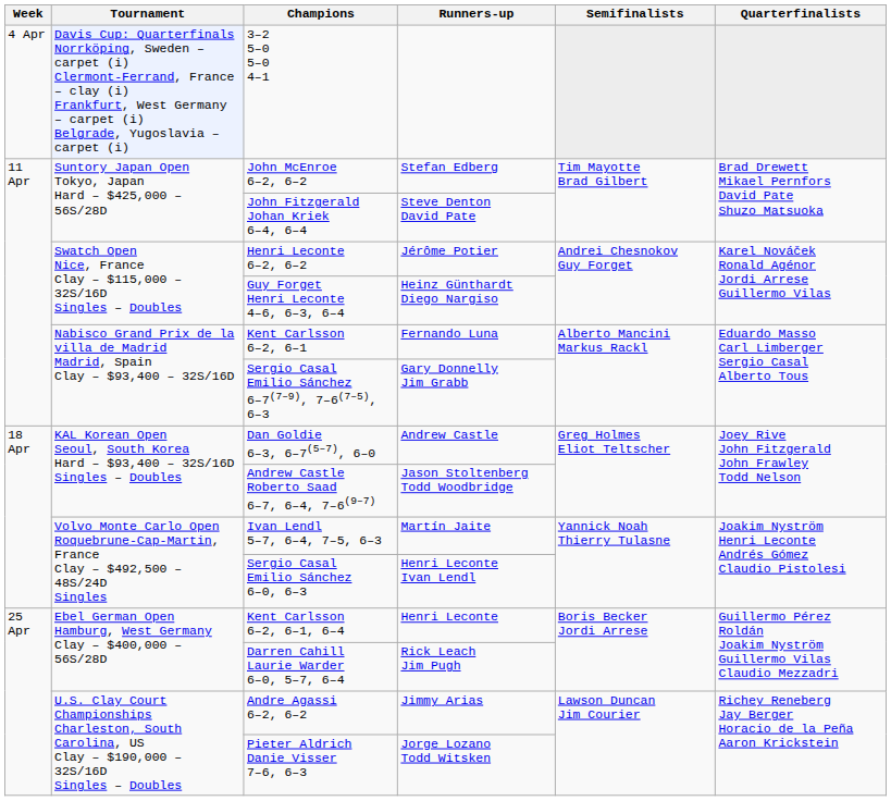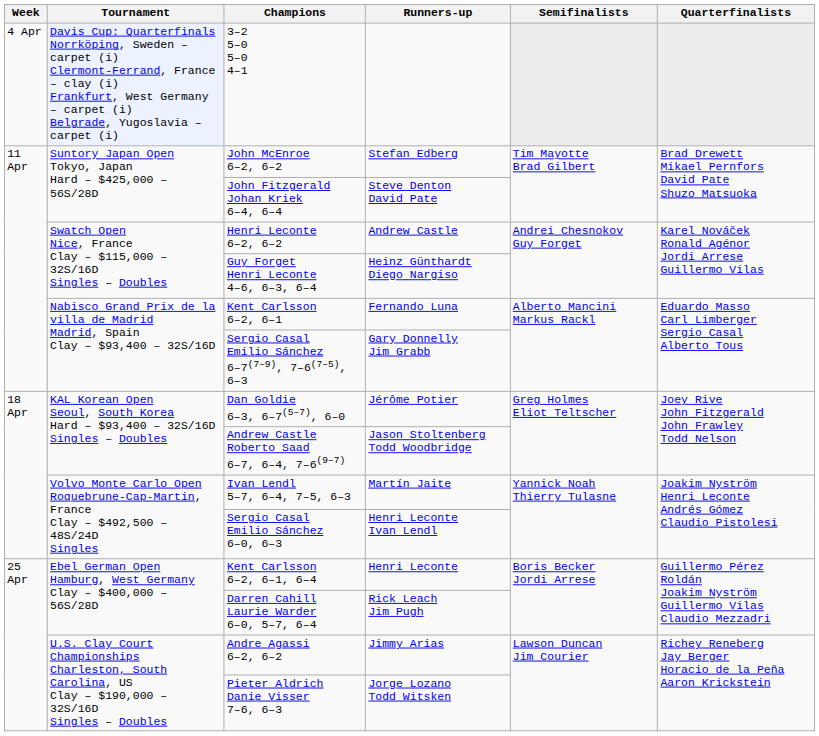Henri Leconte 6–2, 6–2 | Runners-up: Jérôme Potier -> Andrew Castle
Dan Goldie 6–3, 6–7(5–7), 6–0 | Runners-up: Andrew Castle -> Jérôme Potier
